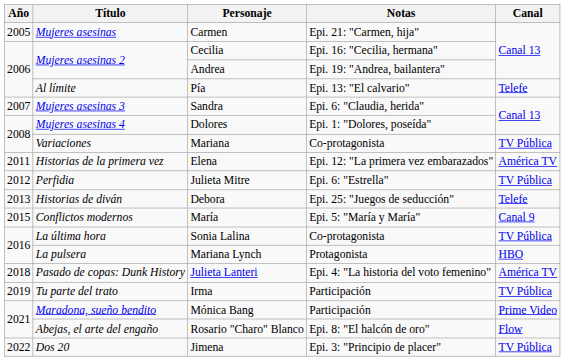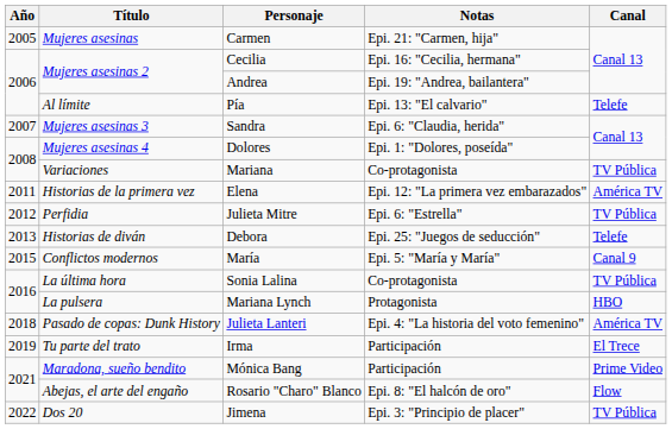Irma | Canal: TV Pública -> El Trece
